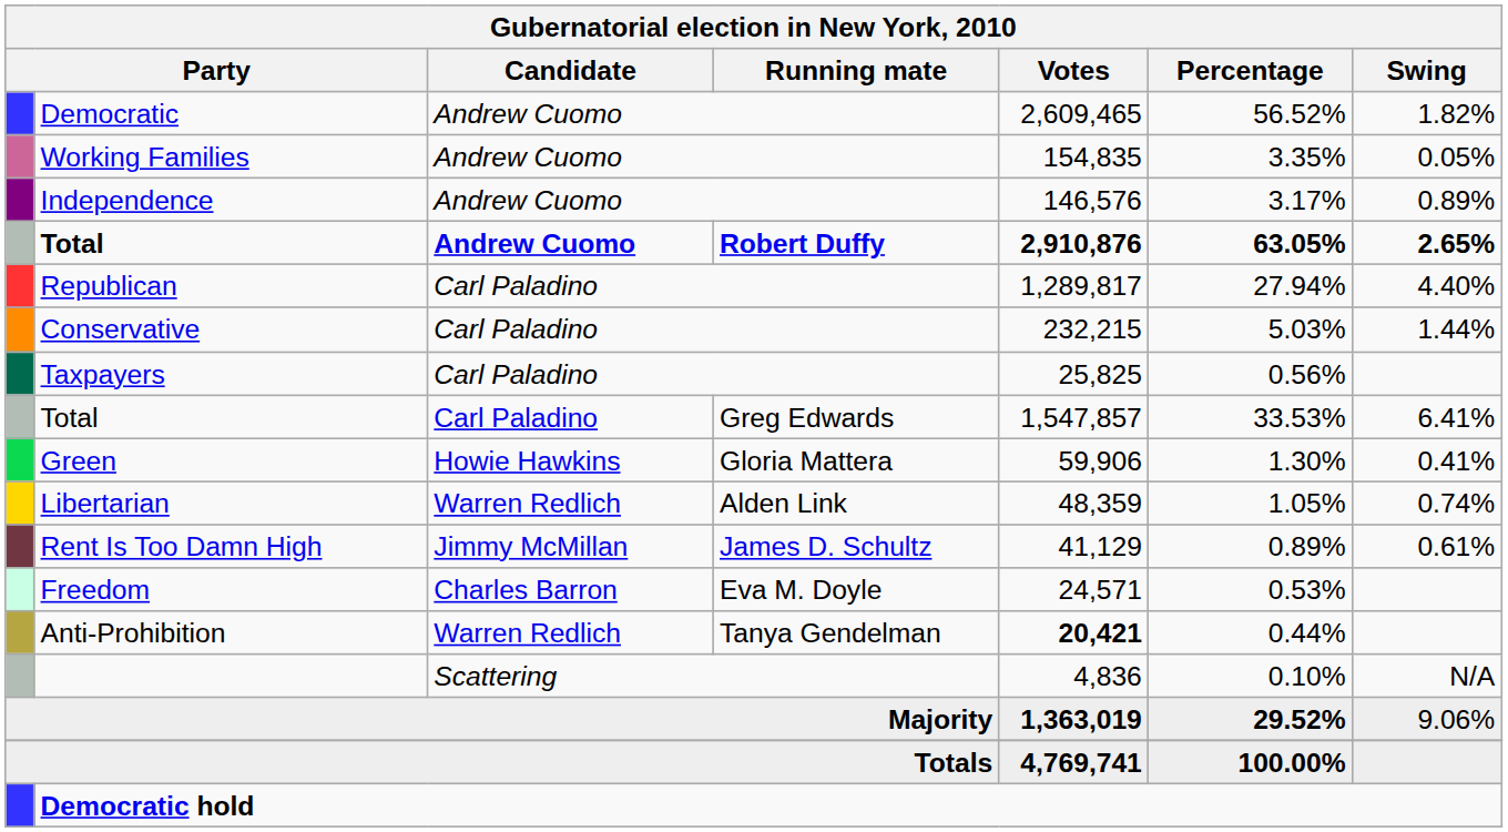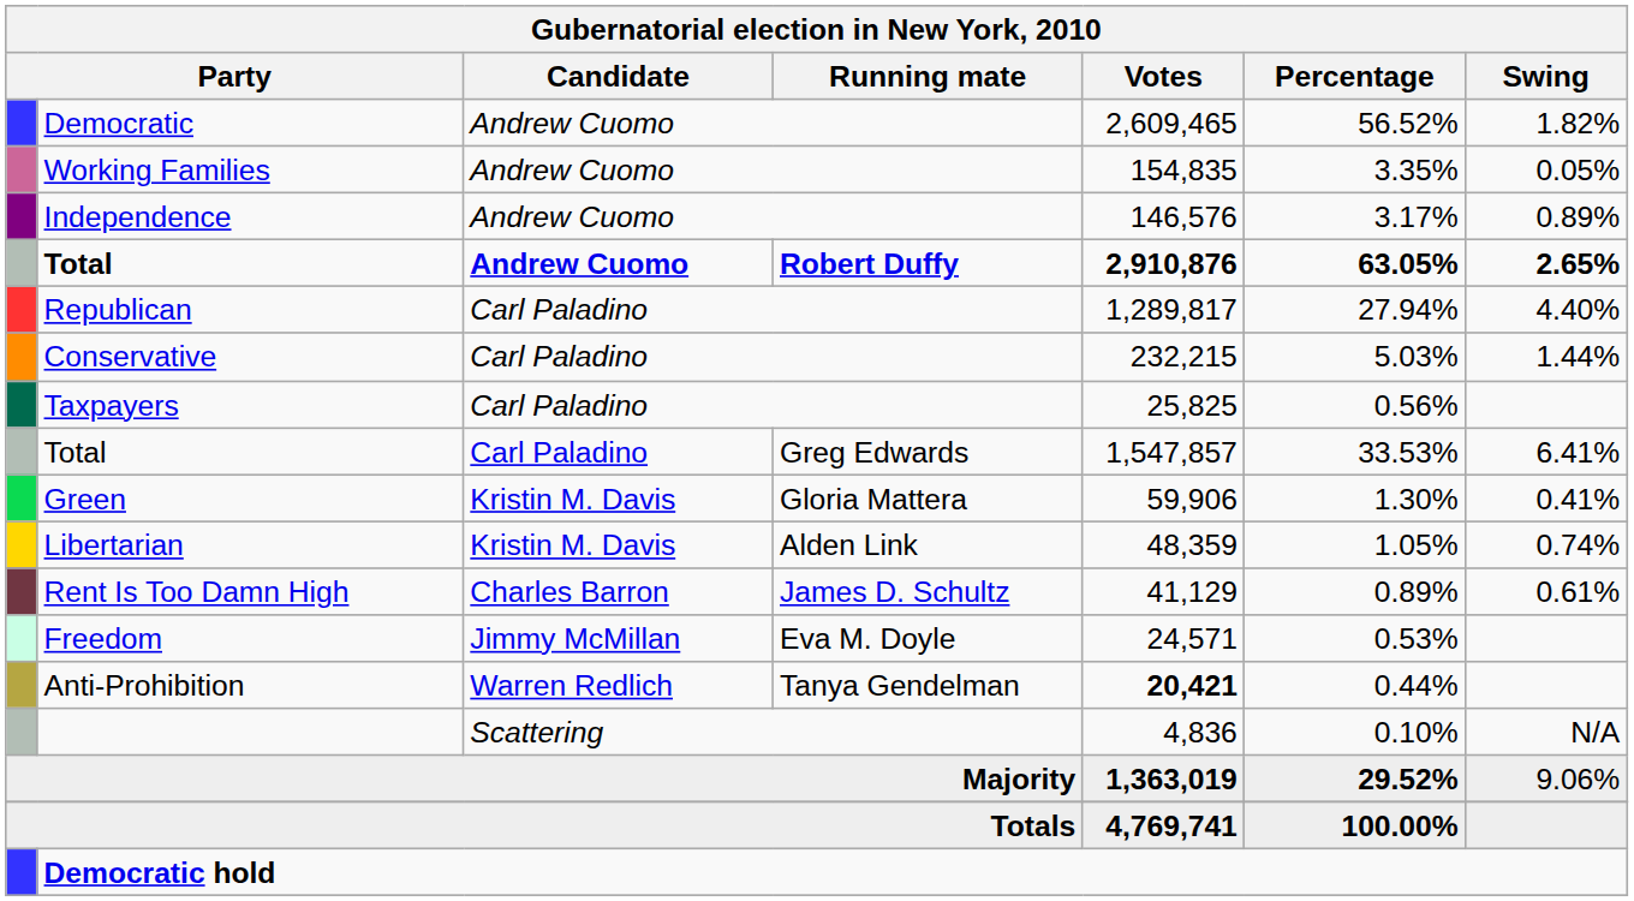Green | Candidate: Howie Hawkins -> Kristin M. Davis
Libertarian | Candidate: Warren Redlich -> Kristin M. Davis
Rent Is Too Damn High | Candidate: Jimmy McMillan -> Charles Barron
Freedom | Candidate: Charles Barron -> Jimmy McMillan
